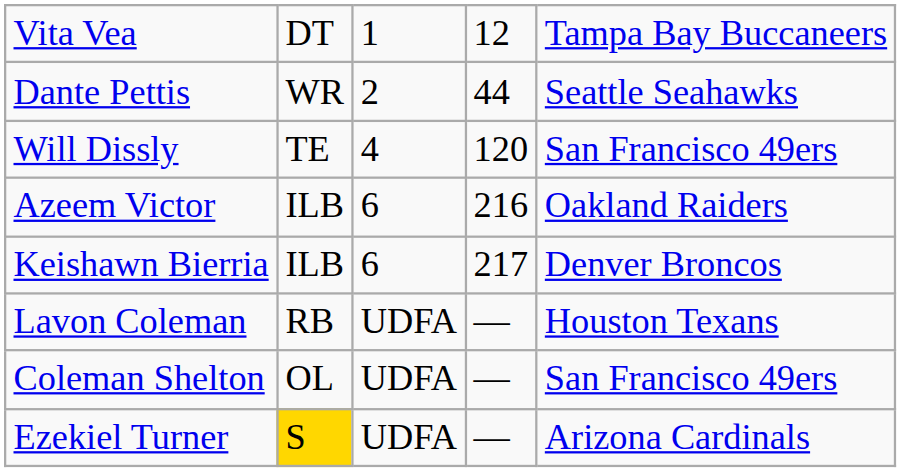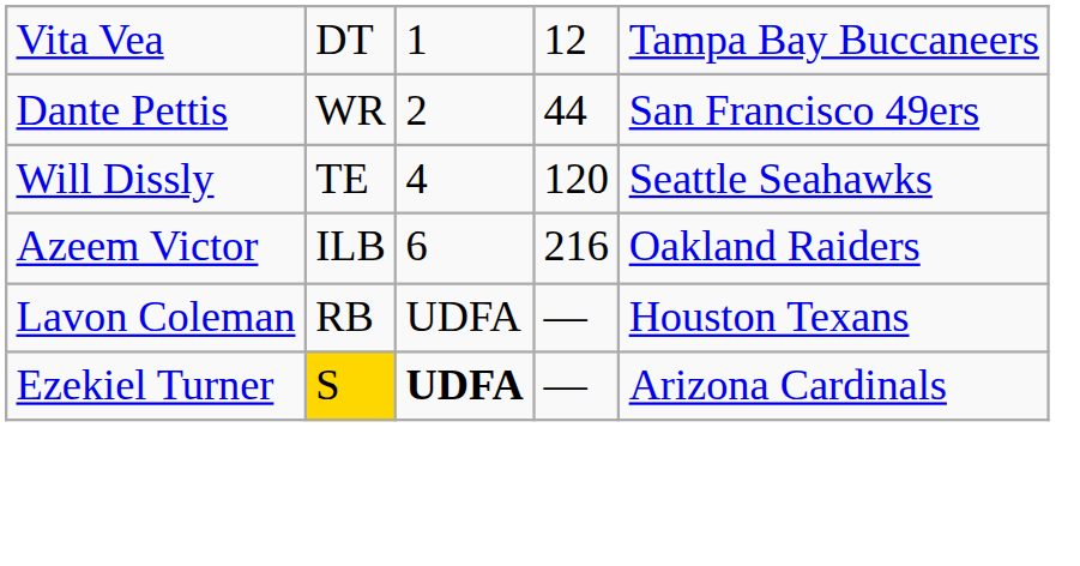Dante Pettis | column 5: Seattle Seahawks -> San Francisco 49ers
Will Dissly | column 5: San Francisco 49ers -> Seattle Seahawks
- row: Keishawn Bierria | ILB | 6 | 217 | Denver Broncos
- row: Coleman Shelton | OL | UDFA | — | San Francisco 49ers
Ezekiel Turner | column 3: normal -> bold
